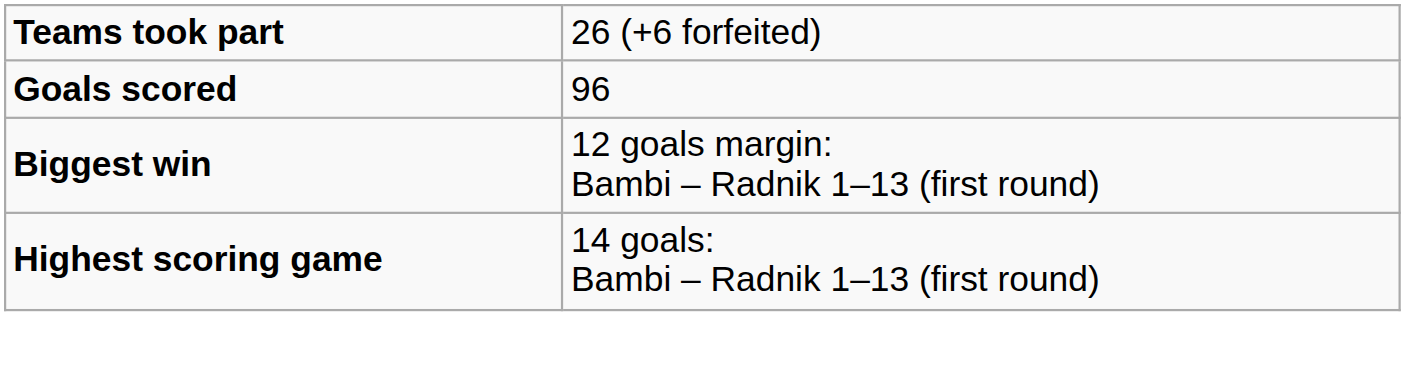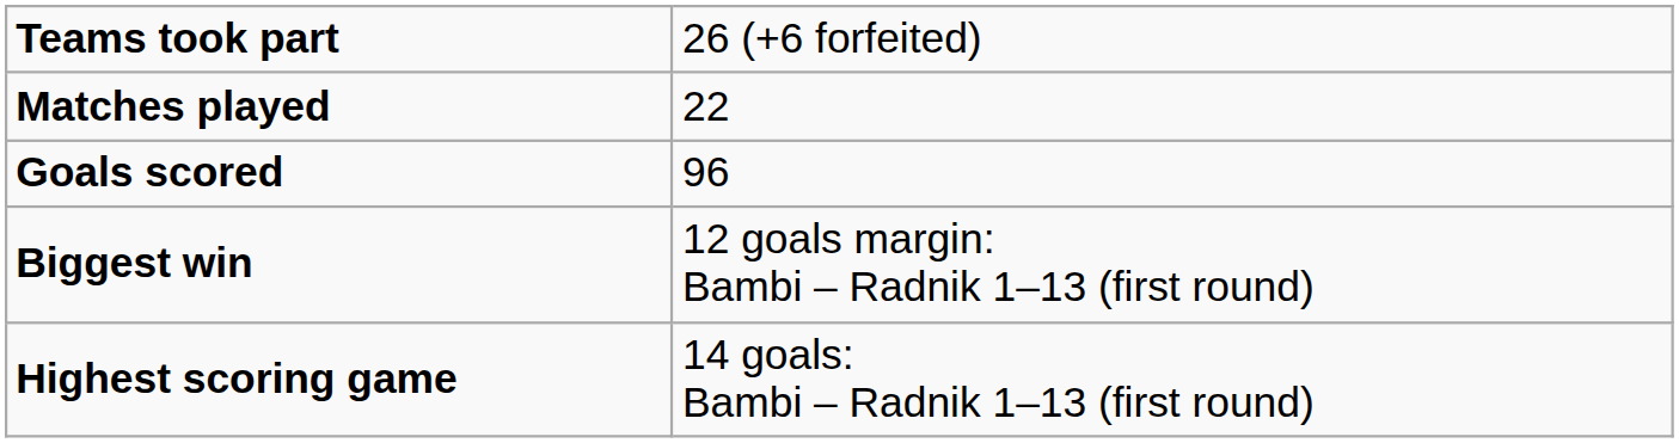+ row: Matches played | 22
